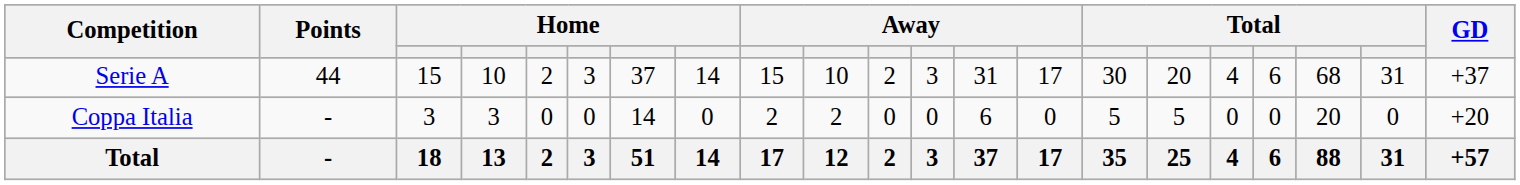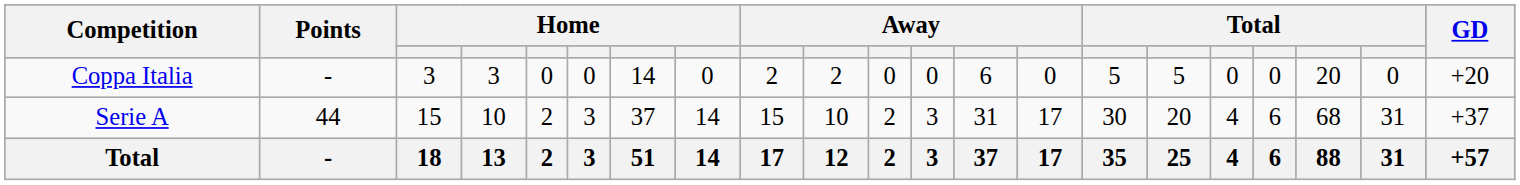rows swapped: Serie A <-> Coppa Italia
